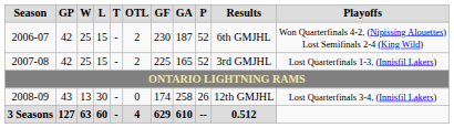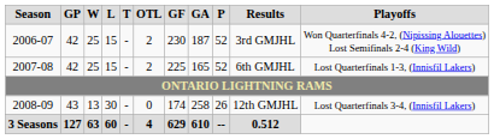2006-07 | Results: 6th GMJHL -> 3rd GMJHL
2007-08 | Results: 3rd GMJHL -> 6th GMJHL
